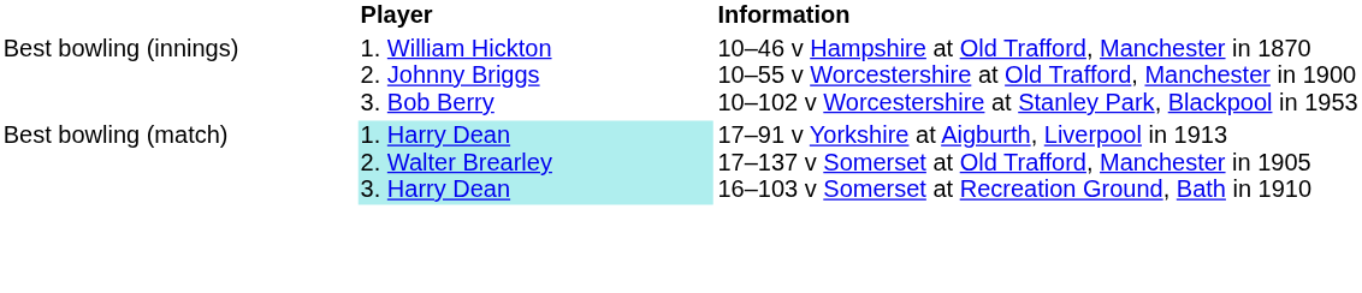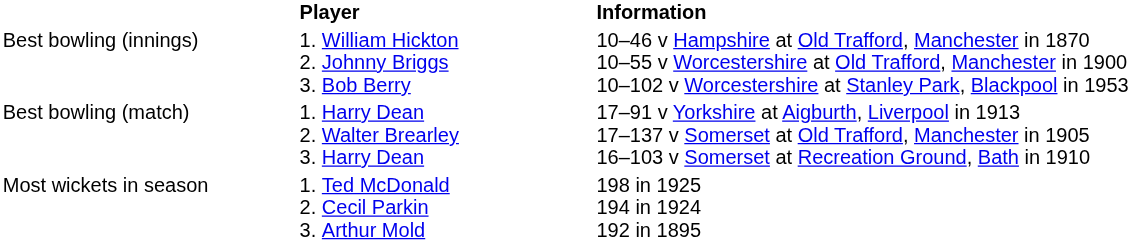Best bowling (match) | Player: paleturquoise background -> no background
+ row: Most wickets in season | 1. Ted McDonald 2. Cecil Parkin 3. Arthur Mold | 198 in 1925 194 in 1924 192 in 1895
